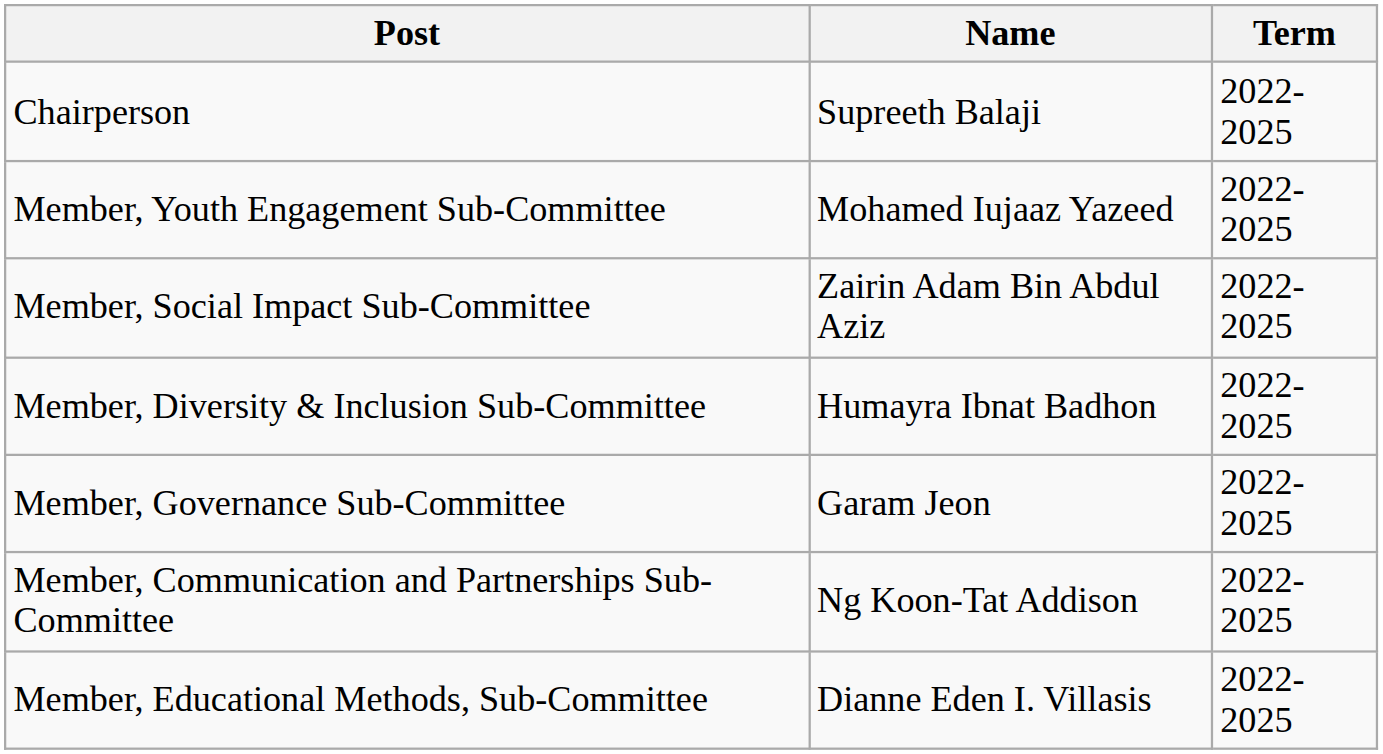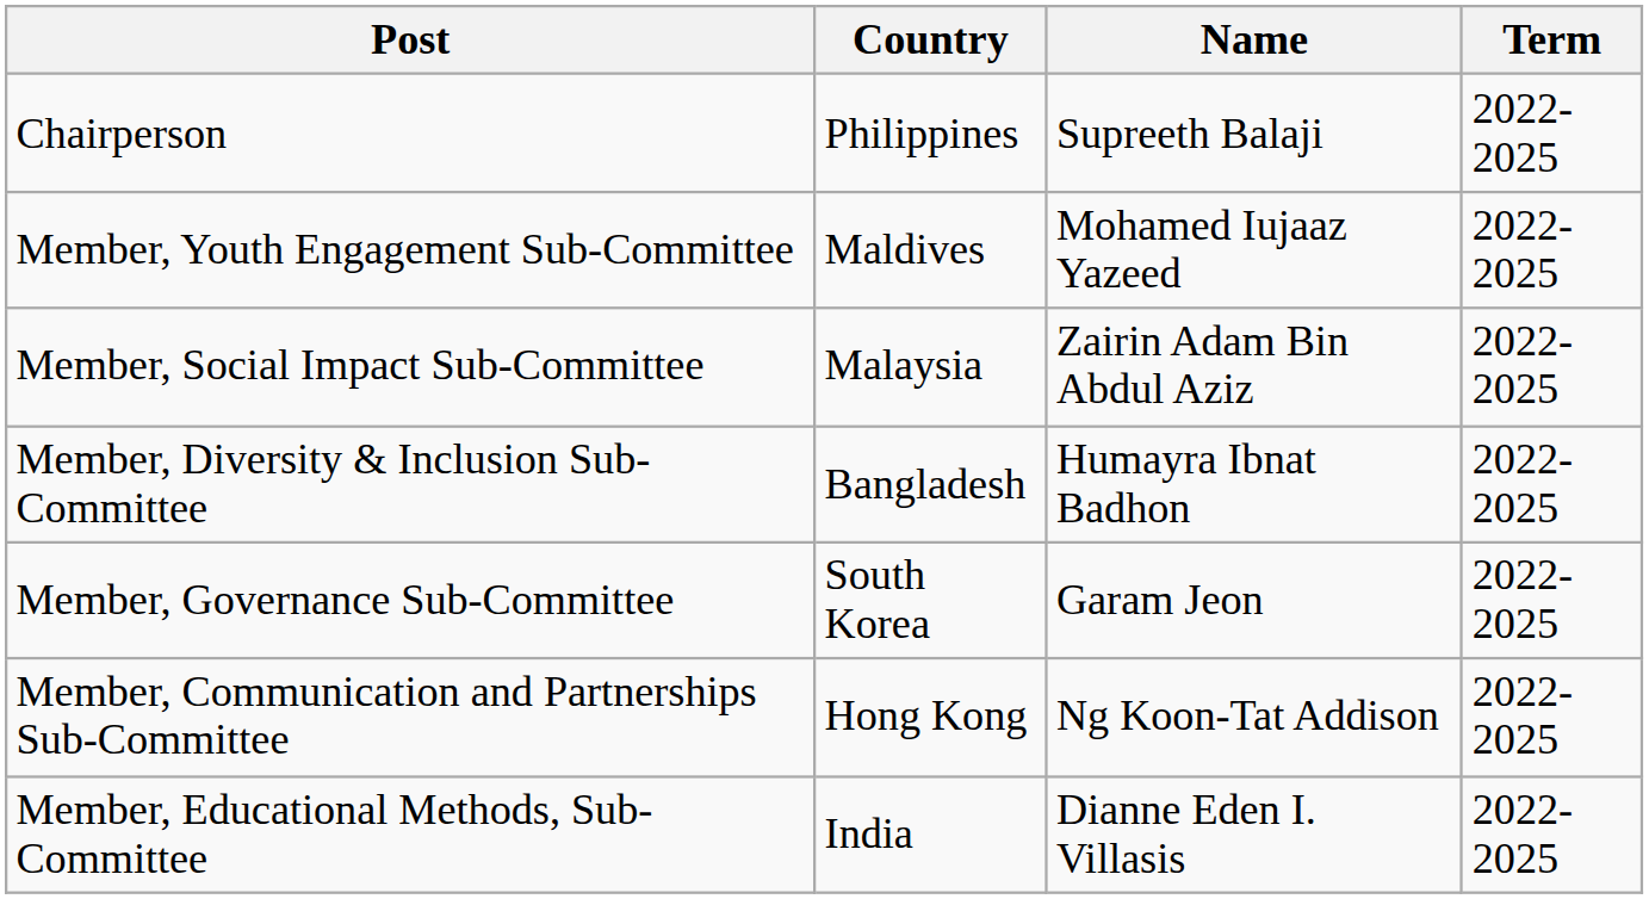+ column: Country | Philippines | Maldives | Malaysia | Bangladesh | South Korea | Hong Kong | India
